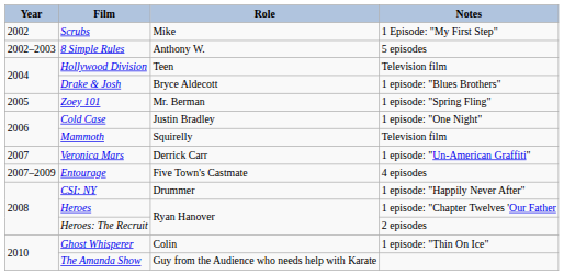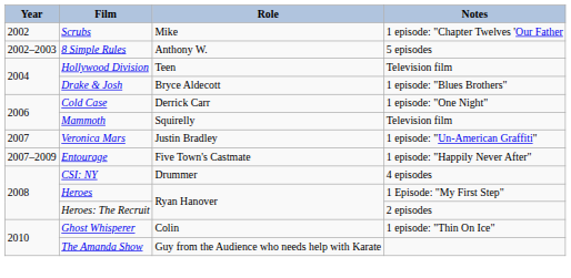Scrubs | Notes: 1 Episode: "My First Step" -> 1 episode: "Chapter Twelves 'Our Father
- row: 2005 | Zoey 101 | Mr. Berman | 1 episode: "Spring Fling"
Cold Case | Role: Justin Bradley -> Derrick Carr
Veronica Mars | Role: Derrick Carr -> Justin Bradley
Entourage | Notes: 4 episodes -> 1 episode: "Happily Never After"
CSI: NY | Notes: 1 episode: "Happily Never After" -> 4 episodes
Heroes | Notes: 1 episode: "Chapter Twelves 'Our Father -> 1 Episode: "My First Step"
